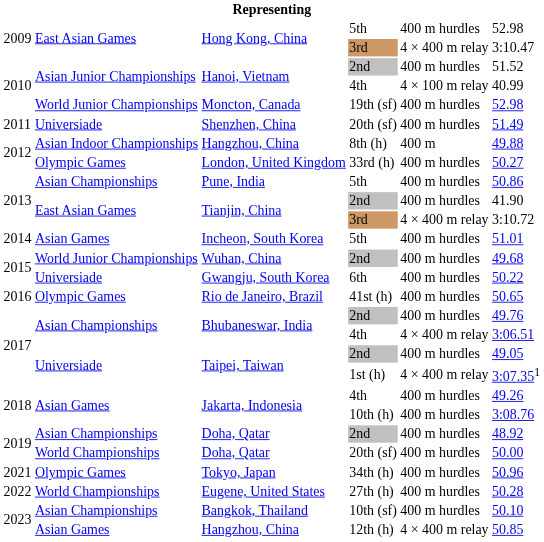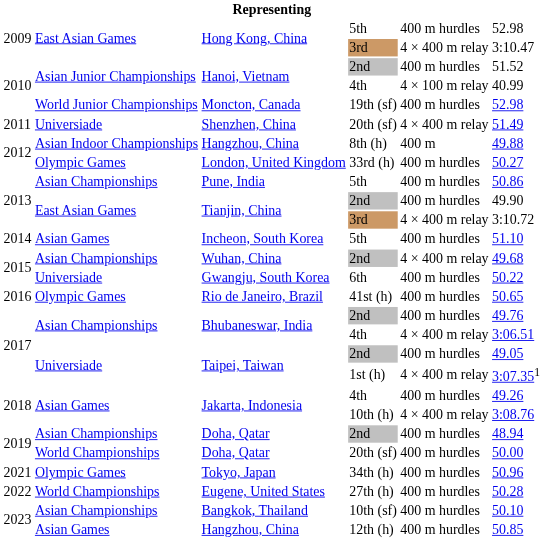Shenzhen, China | column 5: 400 m hurdles -> 4 × 400 m relay
Tianjin, China / 2nd | column 6: 41.90 -> 49.90
Incheon, South Korea | column 6: 51.01 -> 51.10
Wuhan, China | column 2: World Junior Championships -> Asian Championships
Wuhan, China | column 5: 400 m hurdles -> 4 × 400 m relay
Jakarta, Indonesia / 10th (h) | column 5: 400 m hurdles -> 4 × 400 m relay
Doha, Qatar / 2nd | column 6: 48.92 -> 48.94
Hangzhou, China / 12th (h) | column 5: 4 × 400 m relay -> 400 m hurdles
